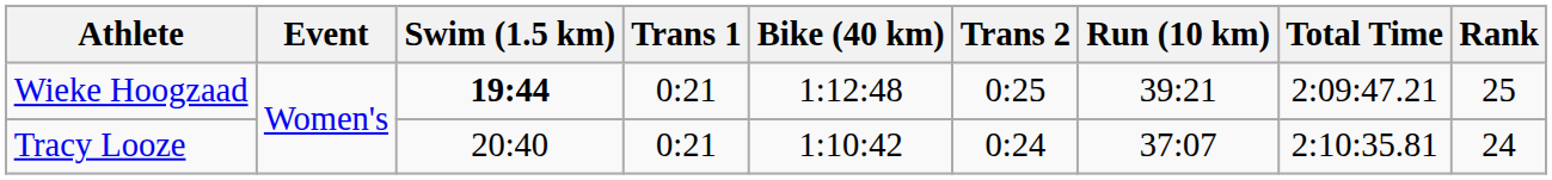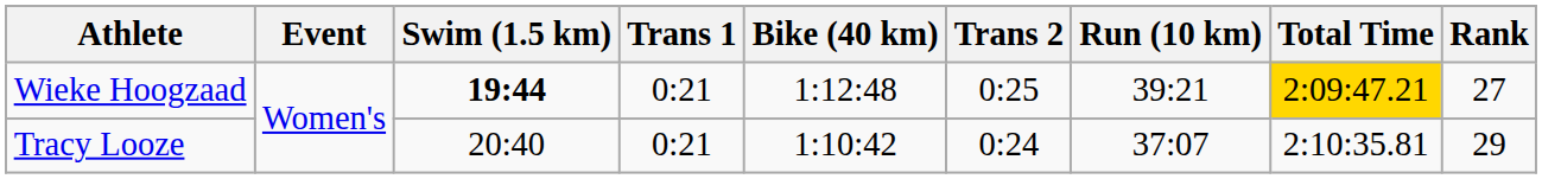Wieke Hoogzaad | Total Time: no background -> gold background
Wieke Hoogzaad | Rank: 25 -> 27
Tracy Looze | Rank: 24 -> 29
